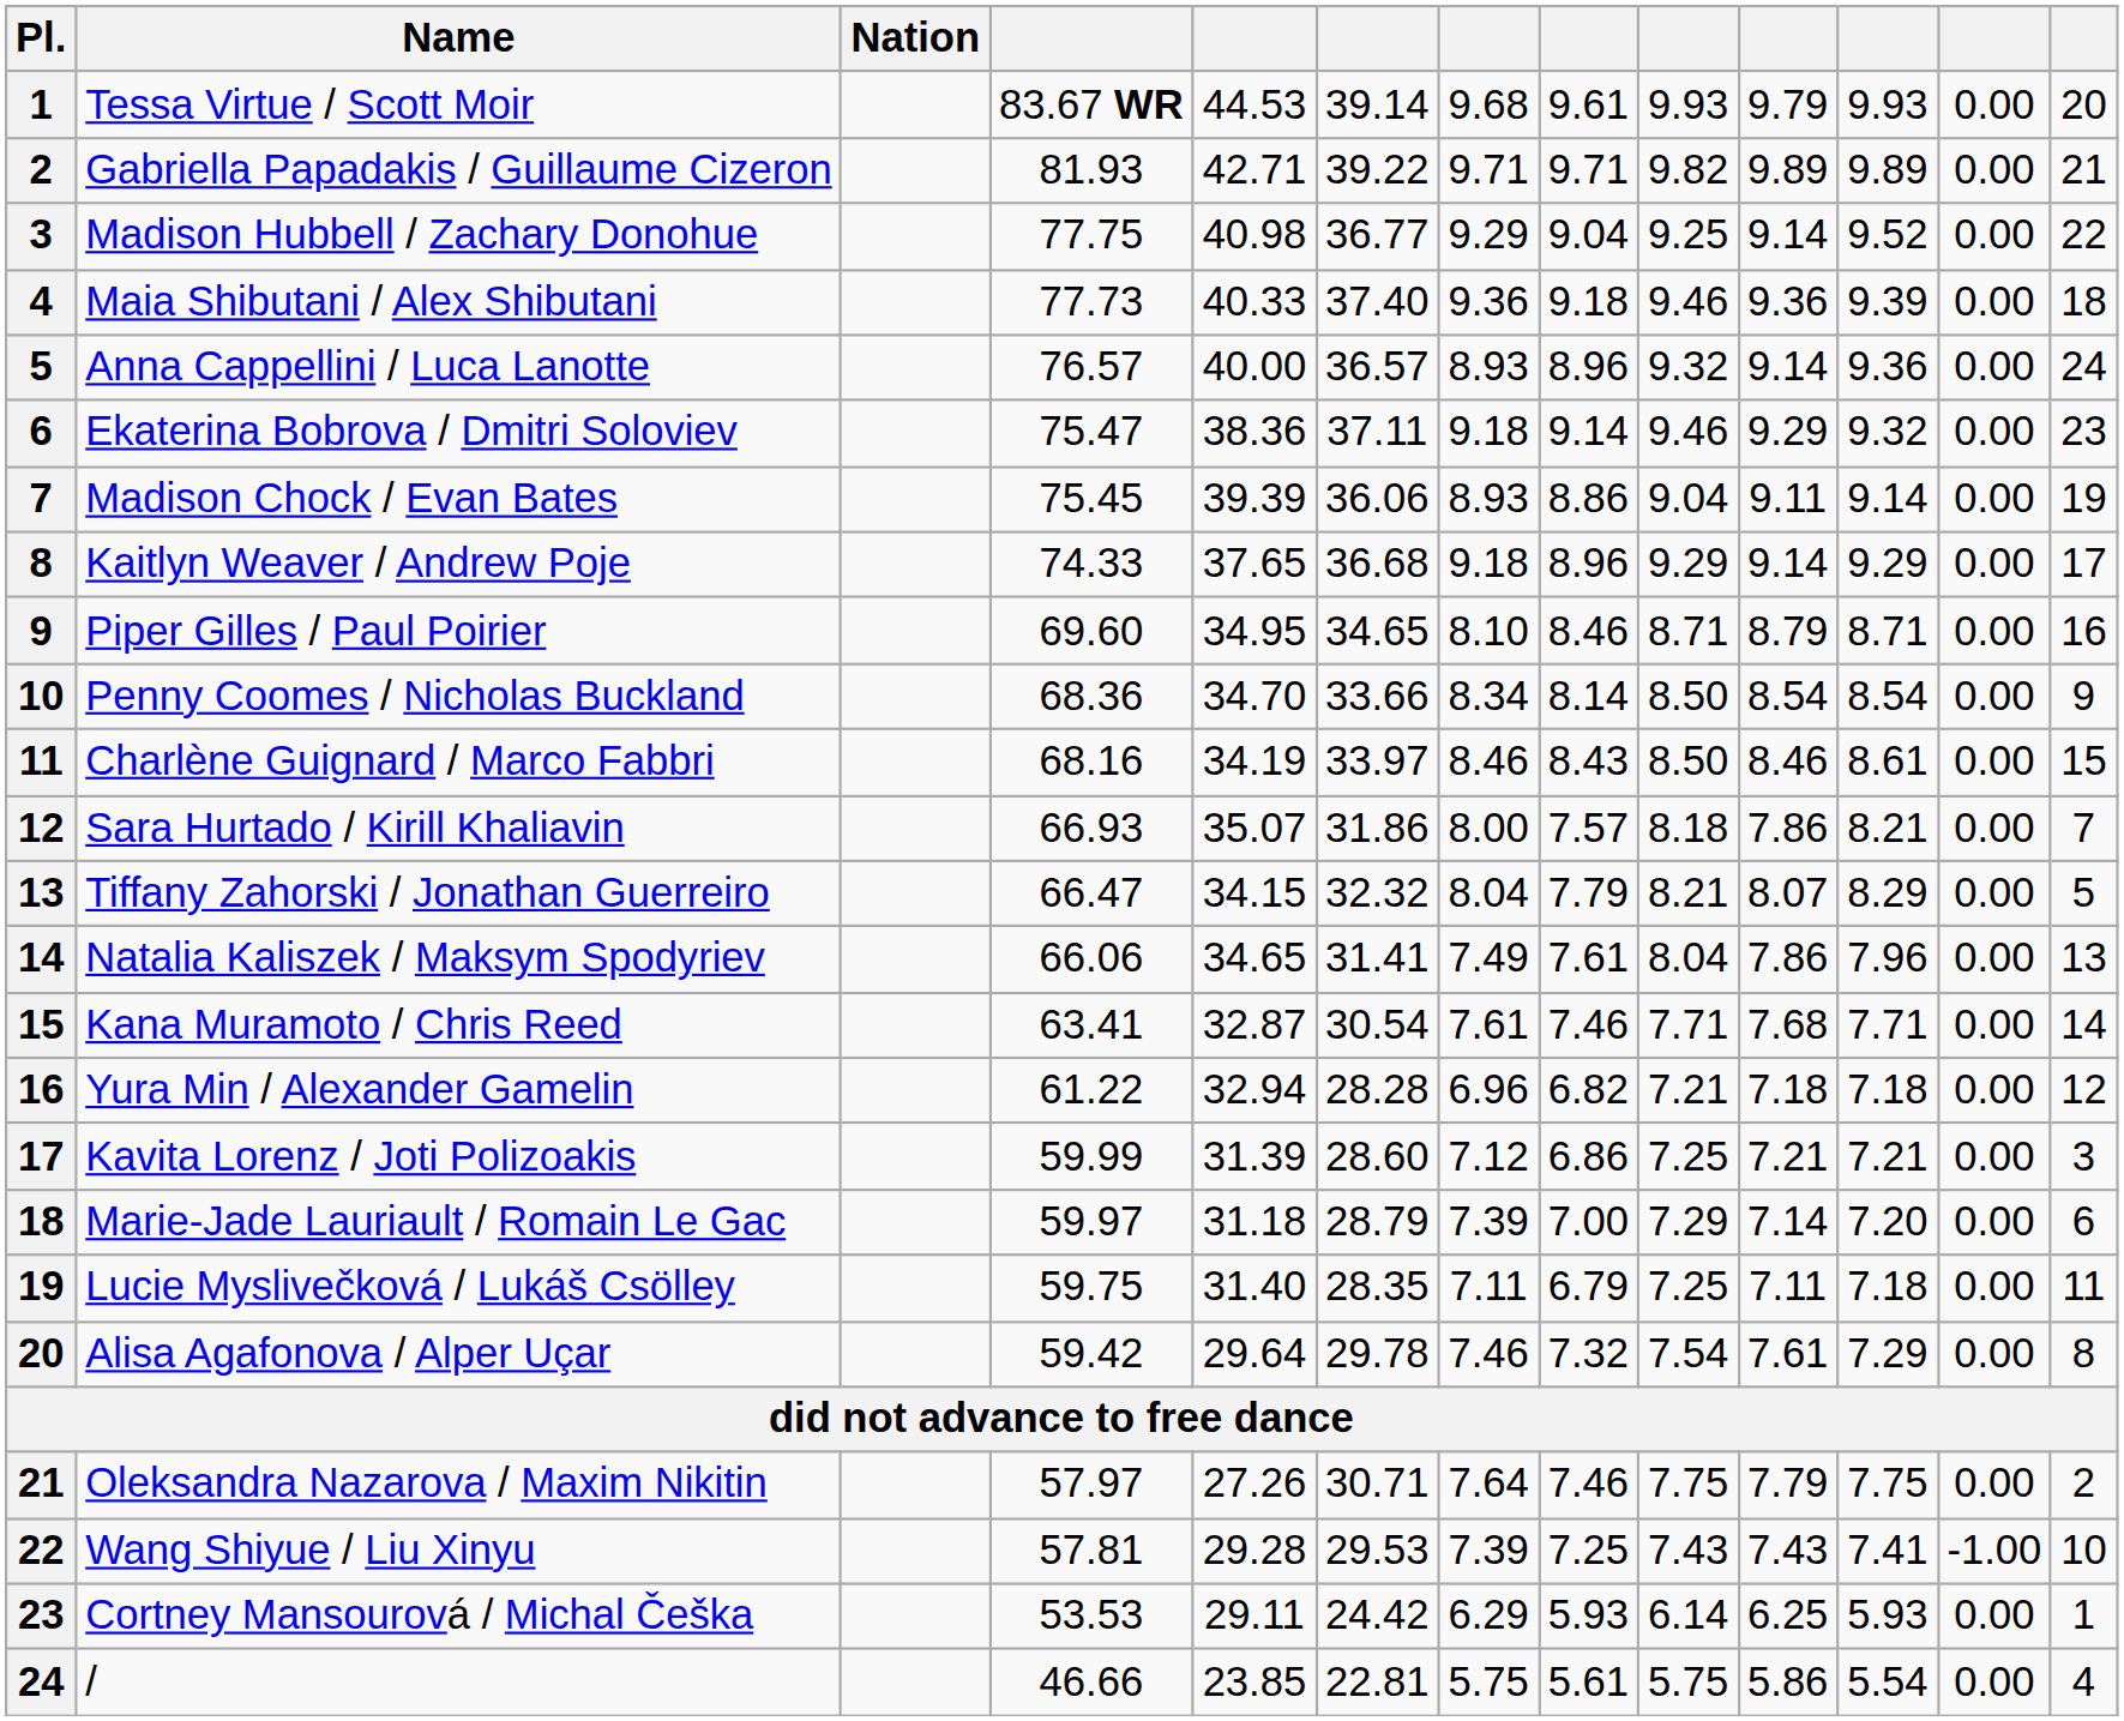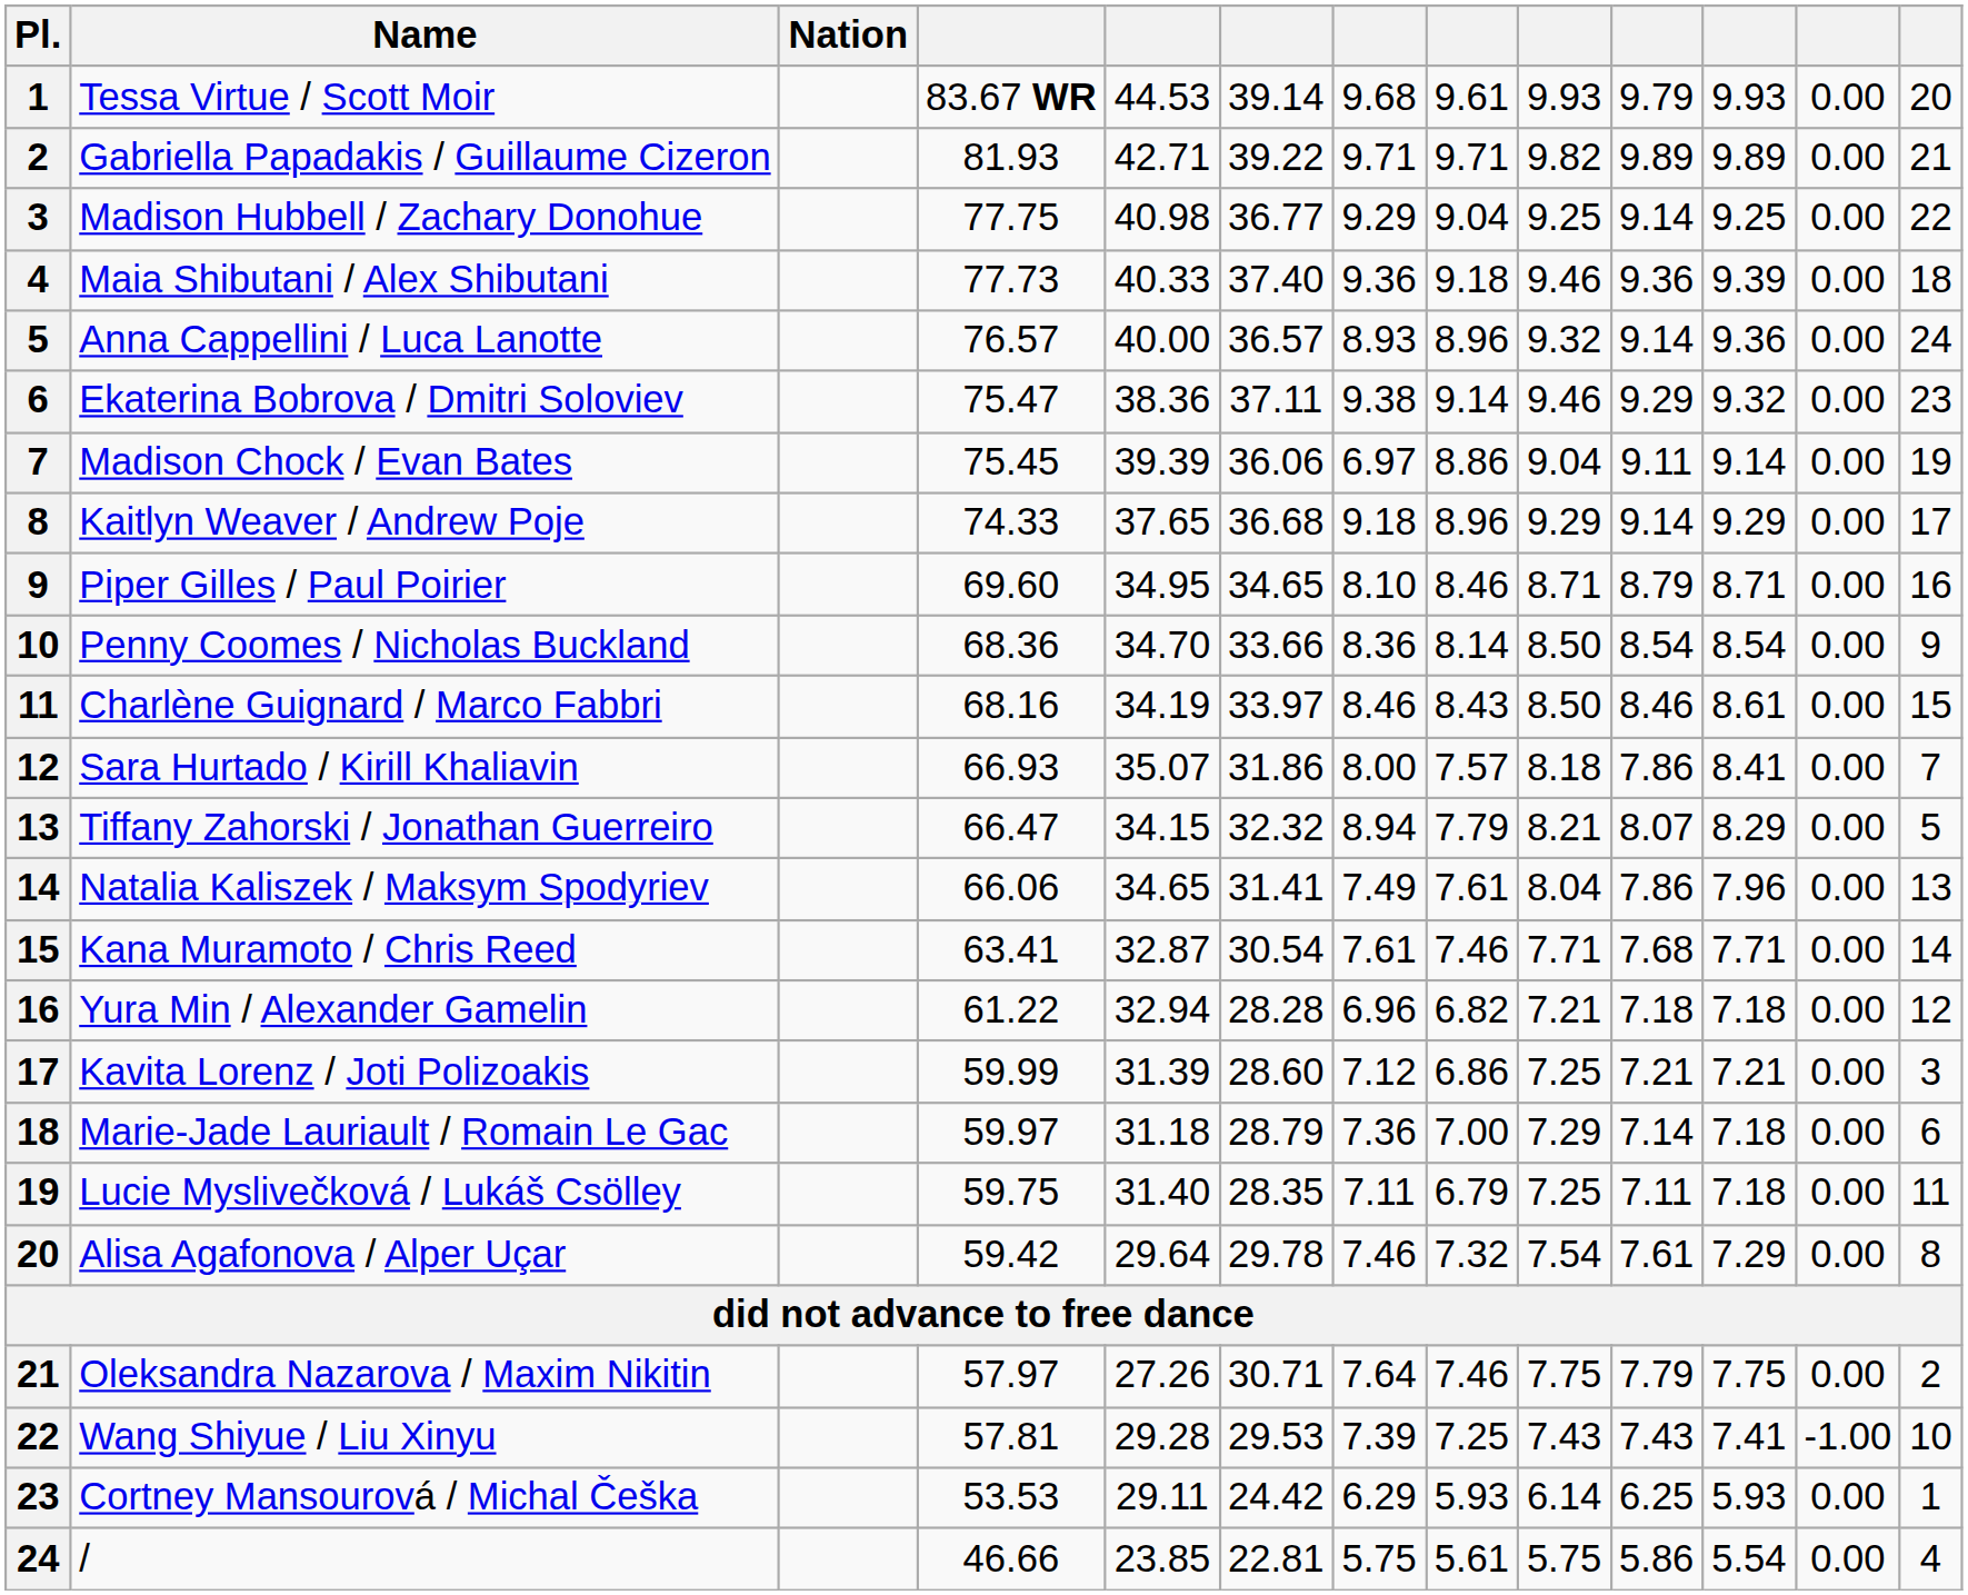Madison Hubbell / Zachary Donohue | column 11: 9.52 -> 9.25
Ekaterina Bobrova / Dmitri Soloviev | column 7: 9.18 -> 9.38
Madison Chock / Evan Bates | column 7: 8.93 -> 6.97
Penny Coomes / Nicholas Buckland | column 7: 8.34 -> 8.36
Sara Hurtado / Kirill Khaliavin | column 11: 8.21 -> 8.41
Tiffany Zahorski / Jonathan Guerreiro | column 7: 8.04 -> 8.94
Marie-Jade Lauriault / Romain Le Gac | column 7: 7.39 -> 7.36
Marie-Jade Lauriault / Romain Le Gac | column 11: 7.20 -> 7.18
